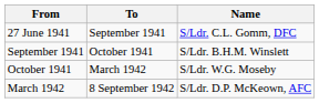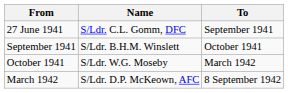columns swapped: To <-> Name
